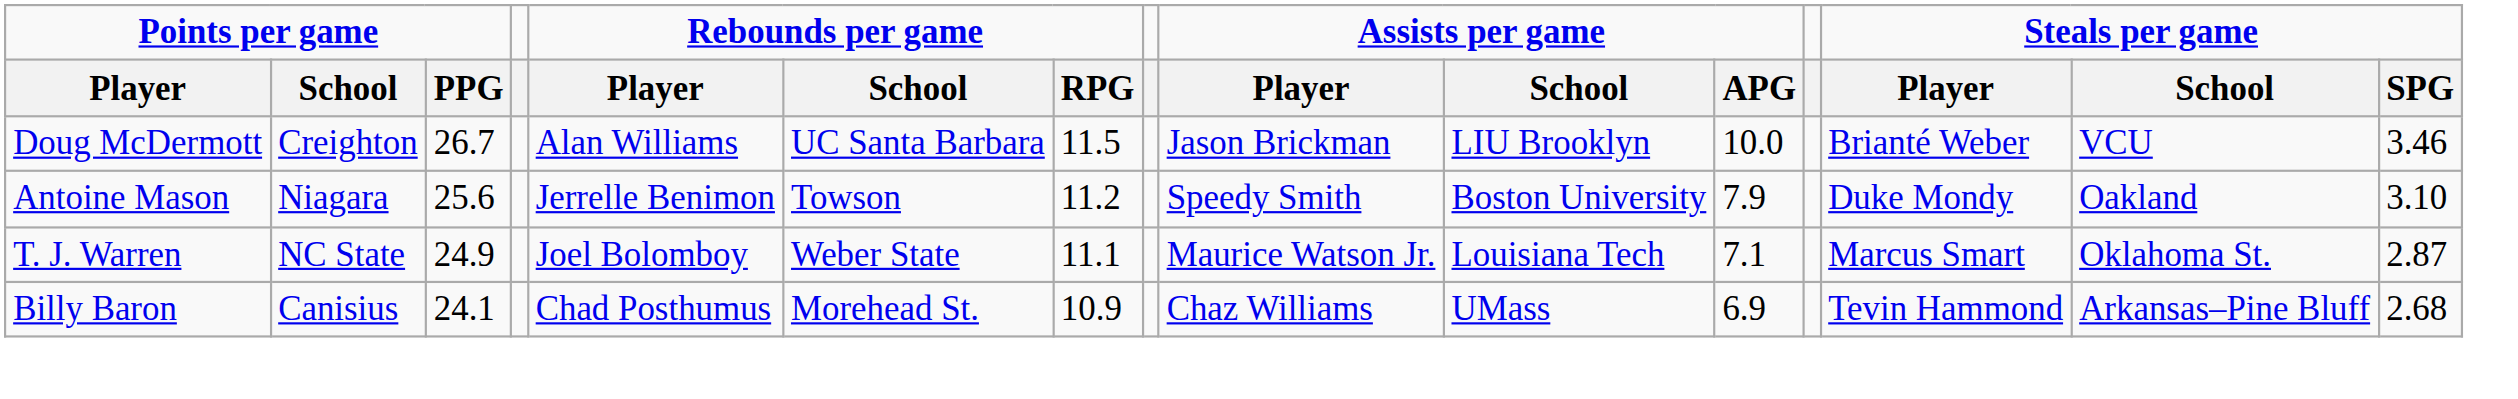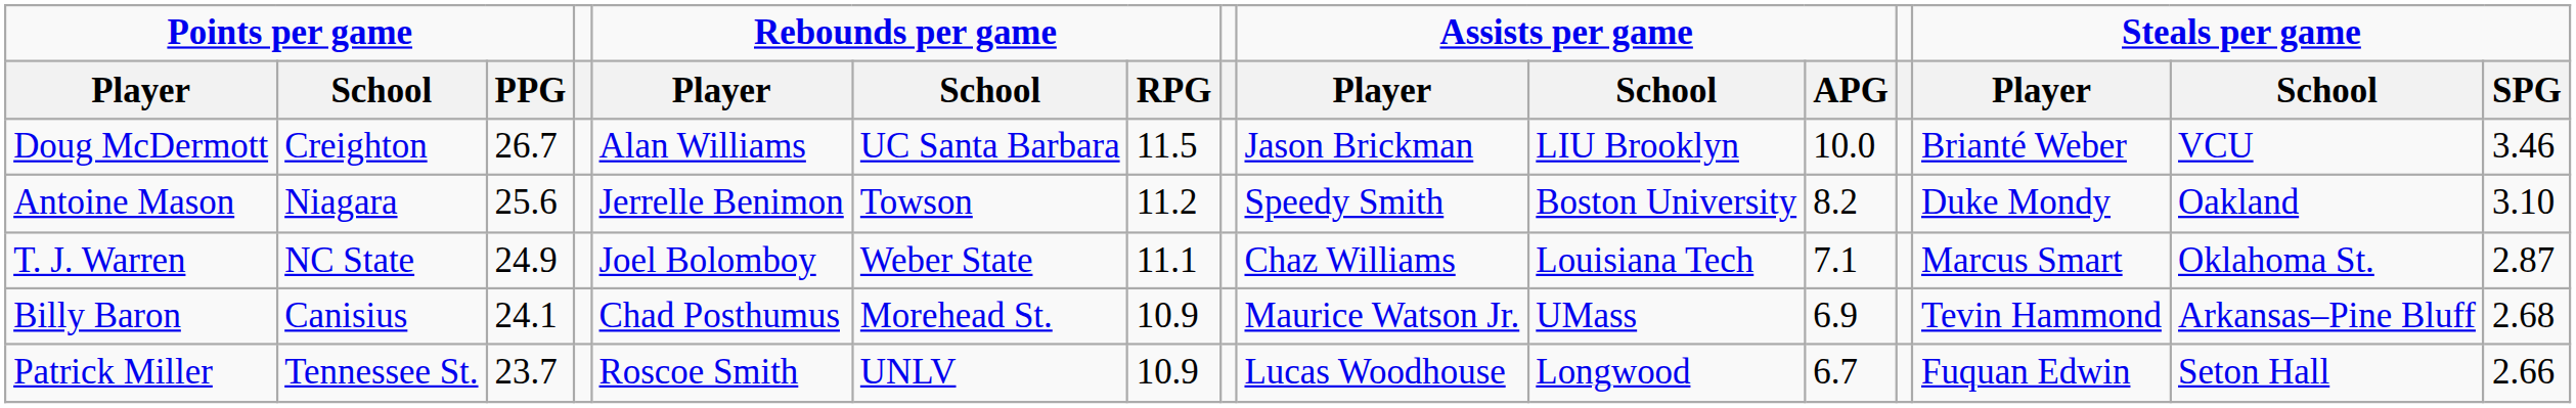Antoine Mason | Assists per game / APG: 7.9 -> 8.2
T. J. Warren | Assists per game / Player: Maurice Watson Jr. -> Chaz Williams
Billy Baron | Assists per game / Player: Chaz Williams -> Maurice Watson Jr.
+ row: Patrick Miller | Tennessee St. | 23.7 | Roscoe Smith | UNLV | 10.9 | Lucas Woodhouse | Longwood | 6.7 | Fuquan Edwin | Seton Hall | 2.66
